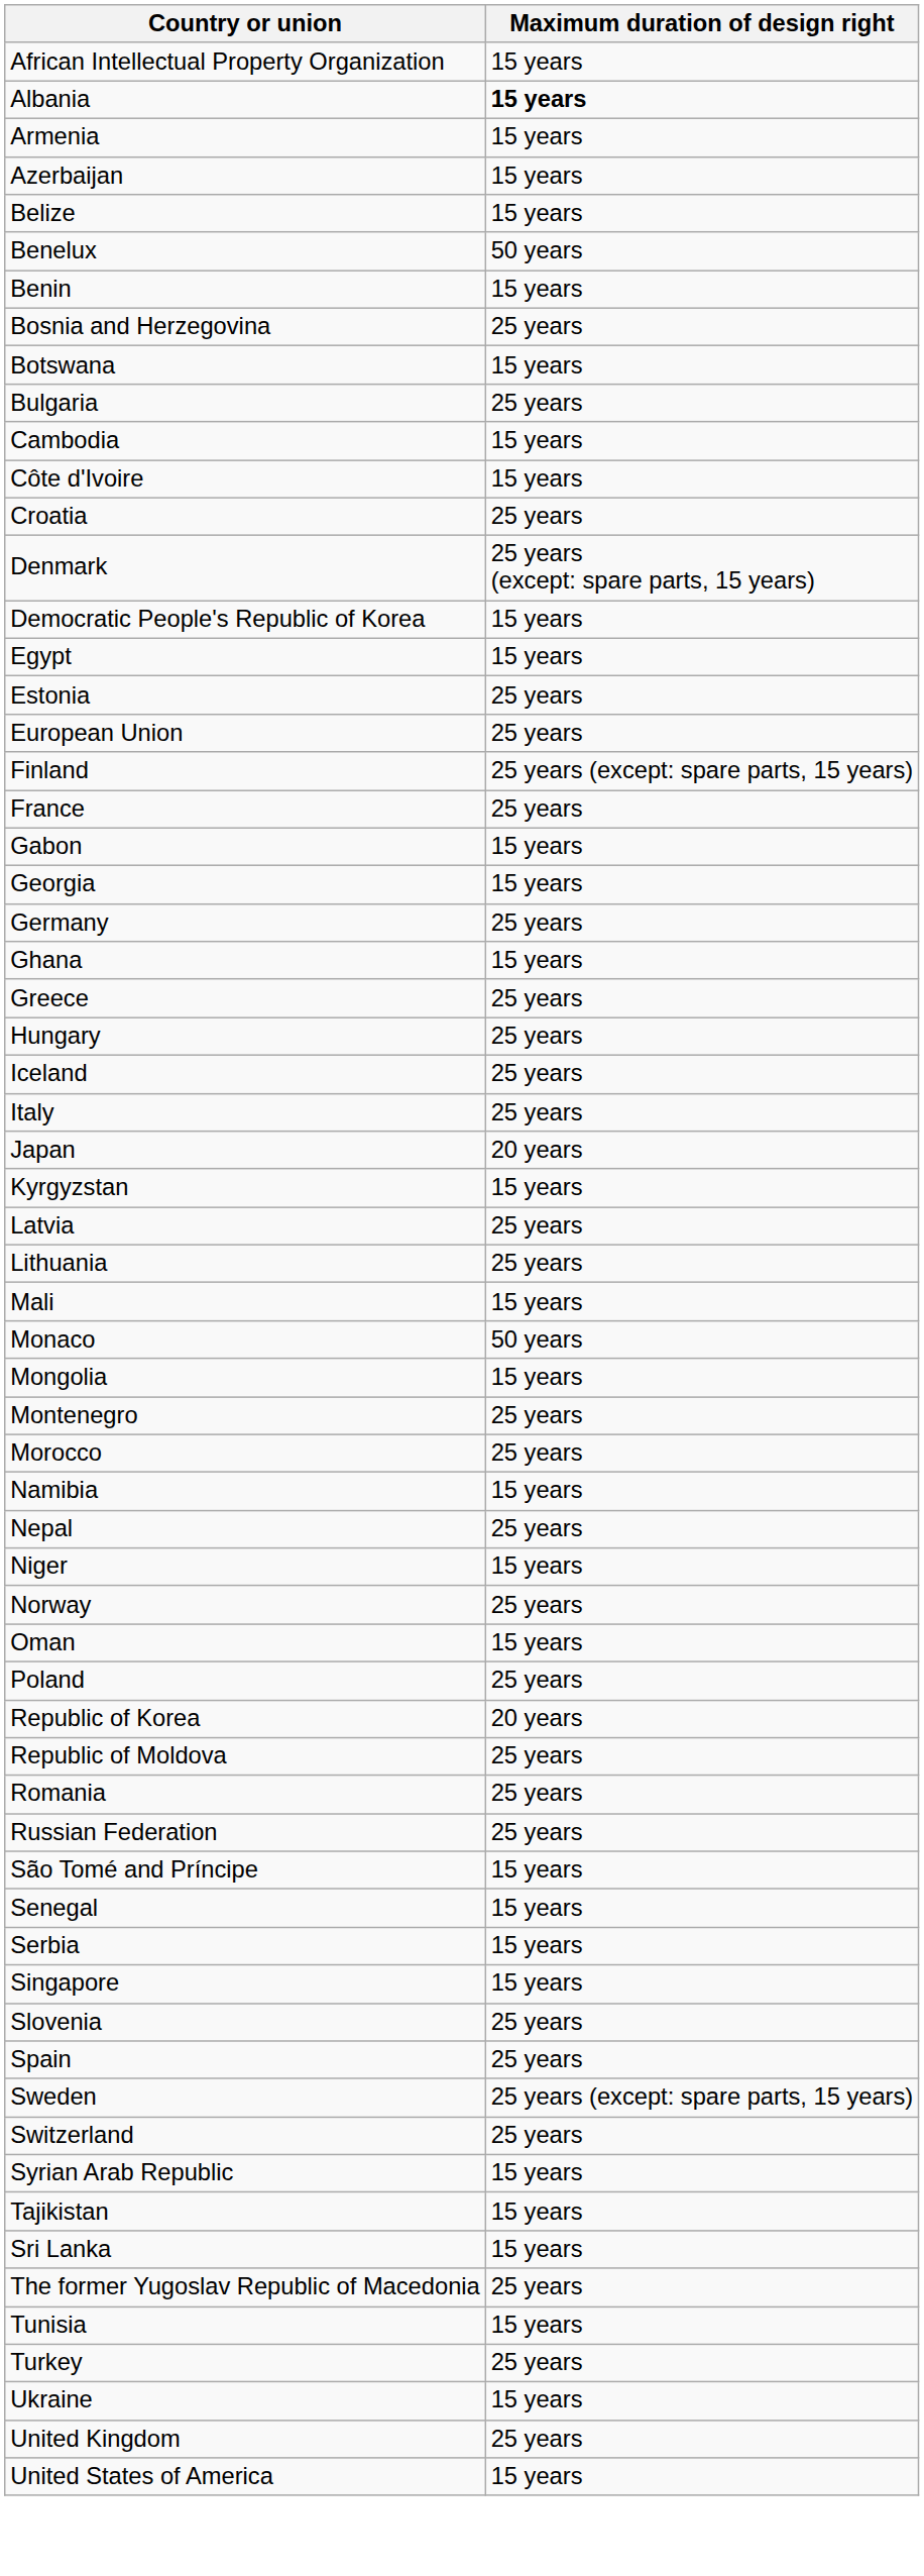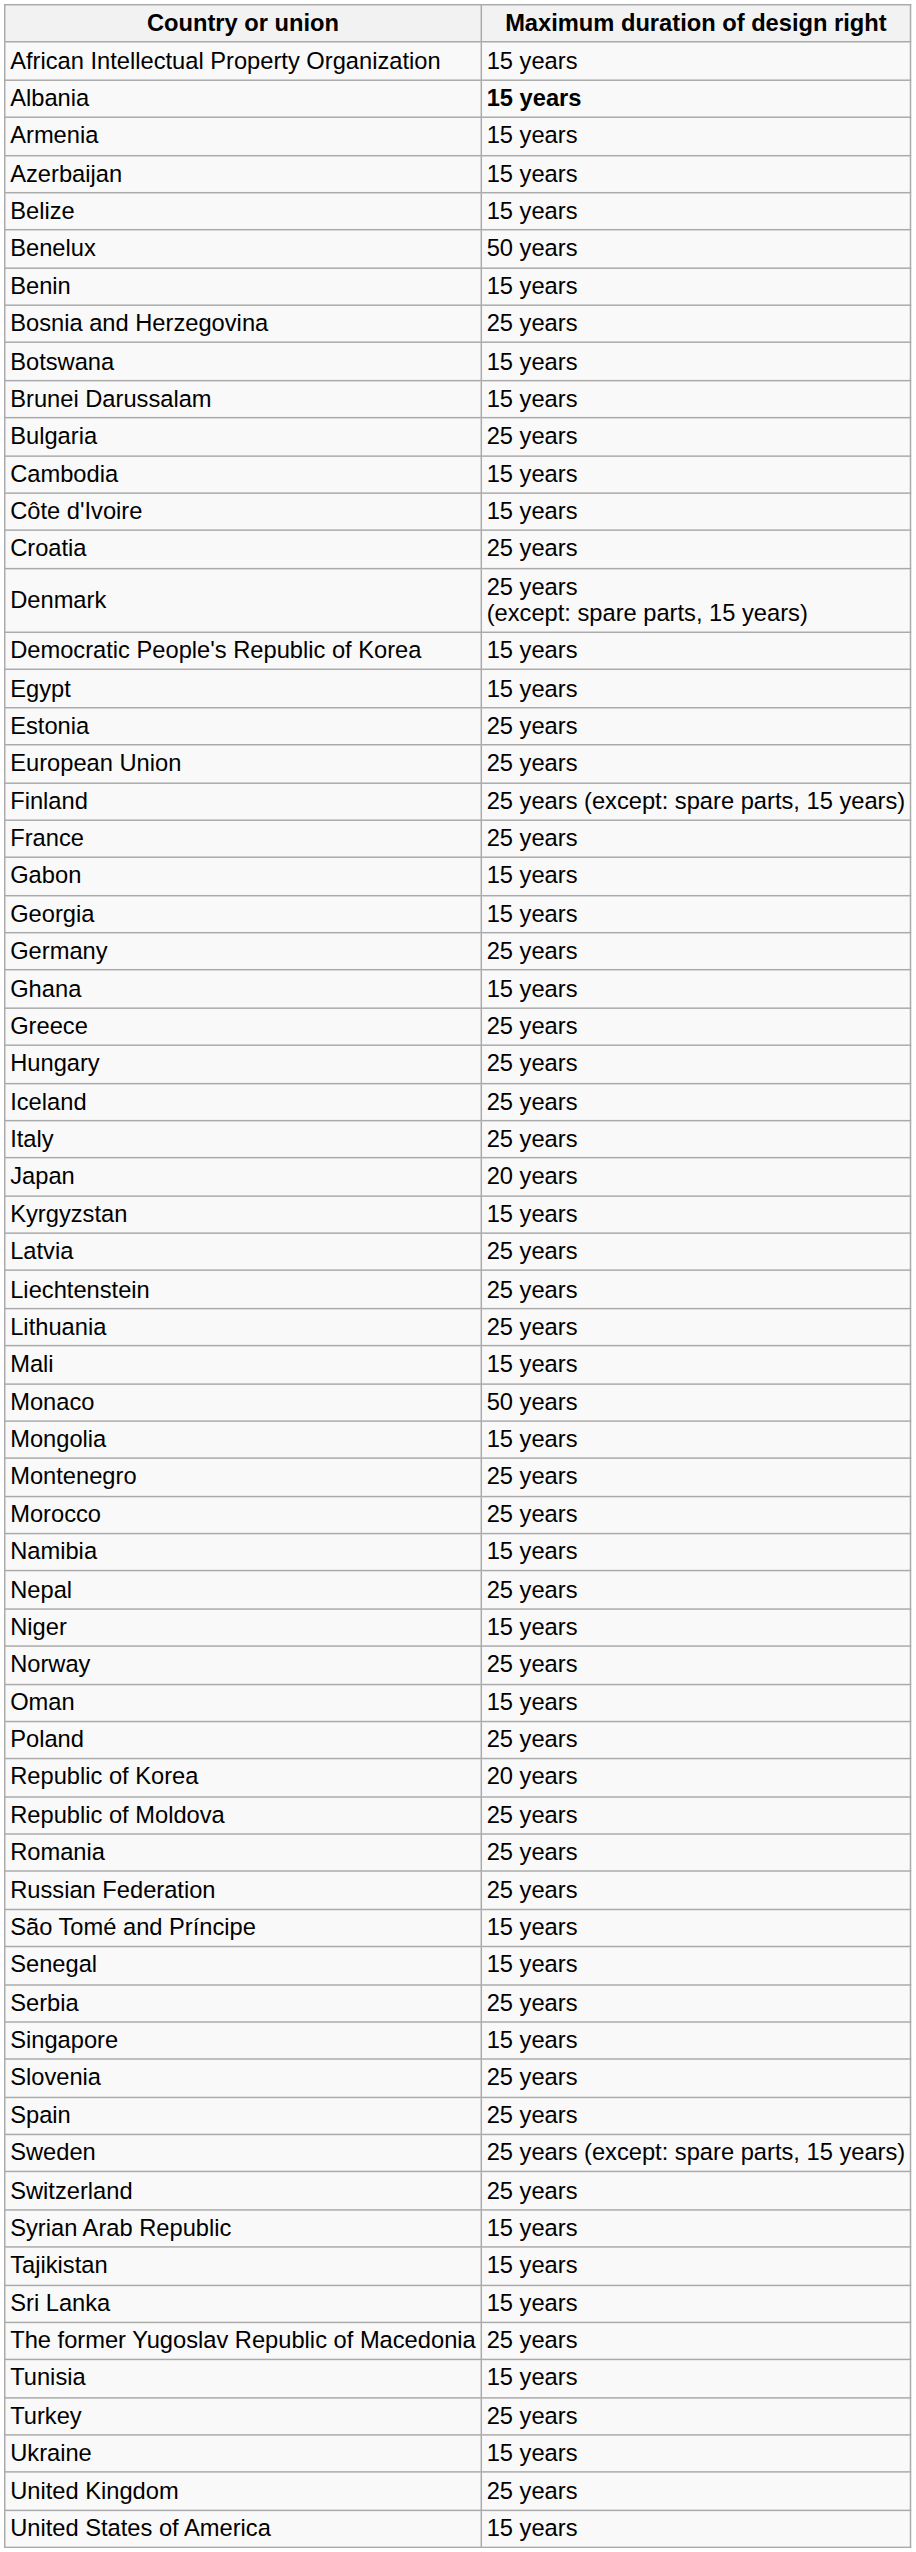+ row: Brunei Darussalam | 15 years
+ row: Liechtenstein | 25 years
Serbia | Maximum duration of design right: 15 years -> 25 years
